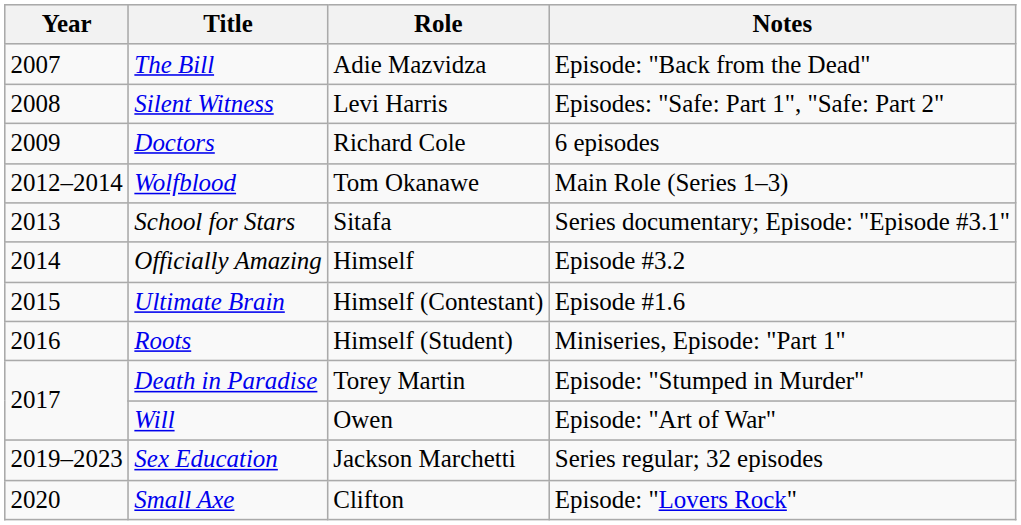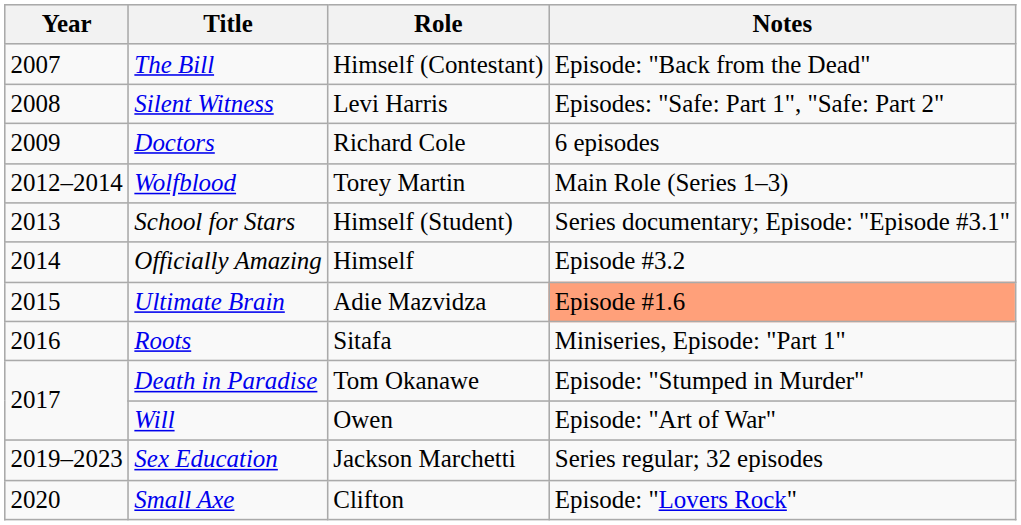The Bill | Role: Adie Mazvidza -> Himself (Contestant)
Wolfblood | Role: Tom Okanawe -> Torey Martin
School for Stars | Role: Sitafa -> Himself (Student)
Ultimate Brain | Role: Himself (Contestant) -> Adie Mazvidza
Ultimate Brain | Notes: no background -> lightsalmon background
Roots | Role: Himself (Student) -> Sitafa
Death in Paradise | Role: Torey Martin -> Tom Okanawe
